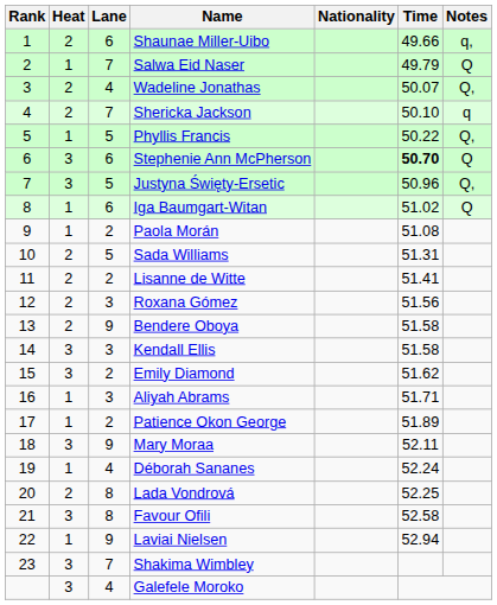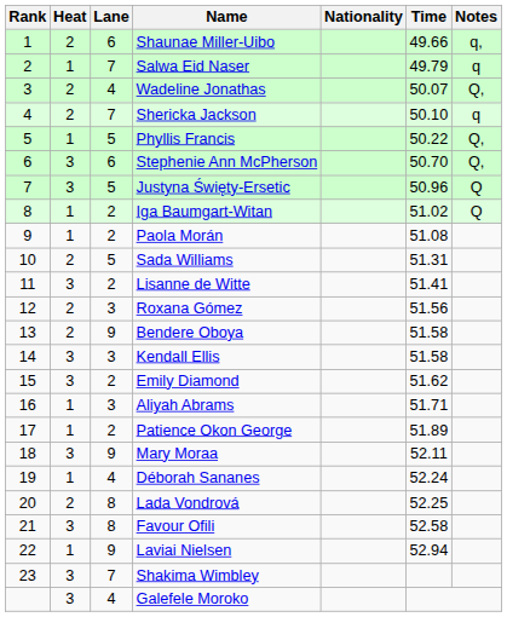Salwa Eid Naser | Notes: Q -> q
Stephenie Ann McPherson | Time: bold -> normal
Stephenie Ann McPherson | Notes: Q -> Q,
Justyna Święty-Ersetic | Notes: Q, -> Q
Iga Baumgart-Witan | Lane: 6 -> 2
Lisanne de Witte | Heat: 2 -> 3
